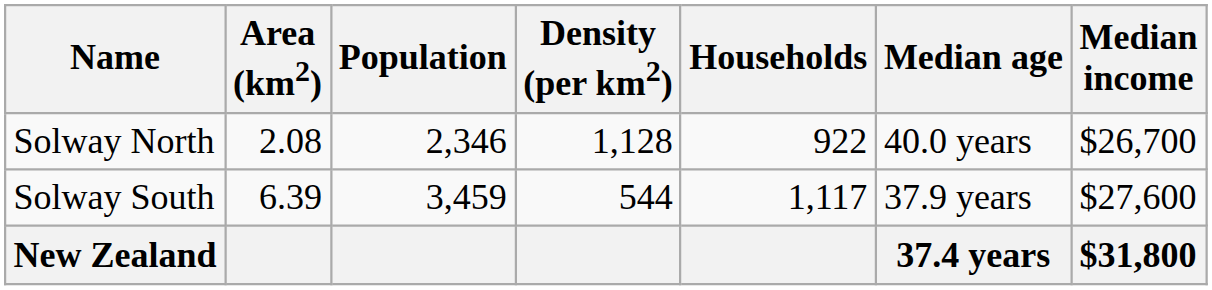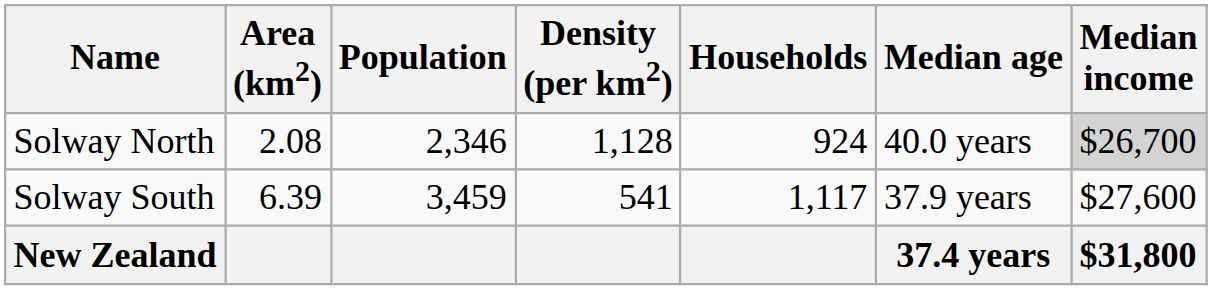Solway North | Households: 922 -> 924
Solway North | Median income: no background -> lightgrey background
Solway South | Density (per km2): 544 -> 541
